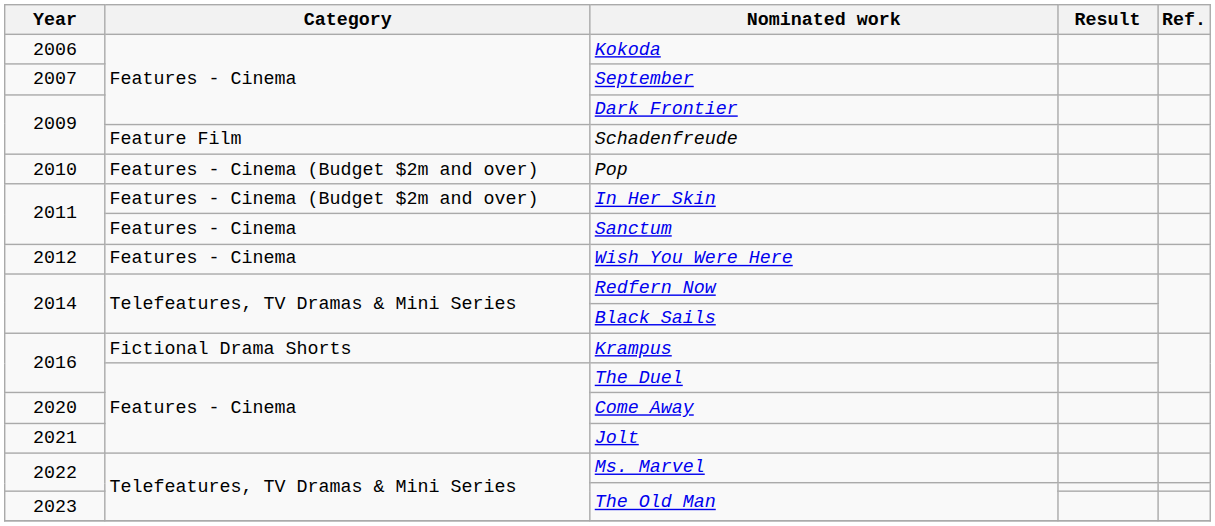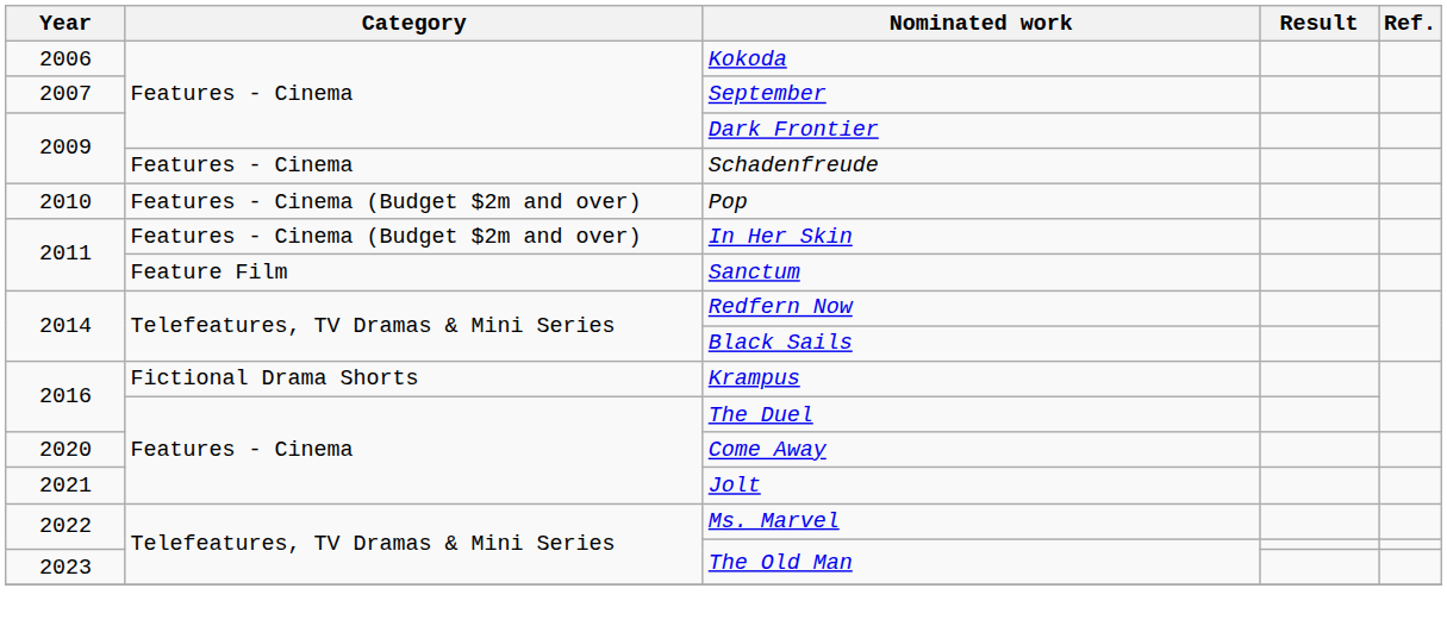Schadenfreude | Category: Feature Film -> Features - Cinema
Sanctum | Category: Features - Cinema -> Feature Film
- row: 2012 | Features - Cinema | Wish You Were Here
